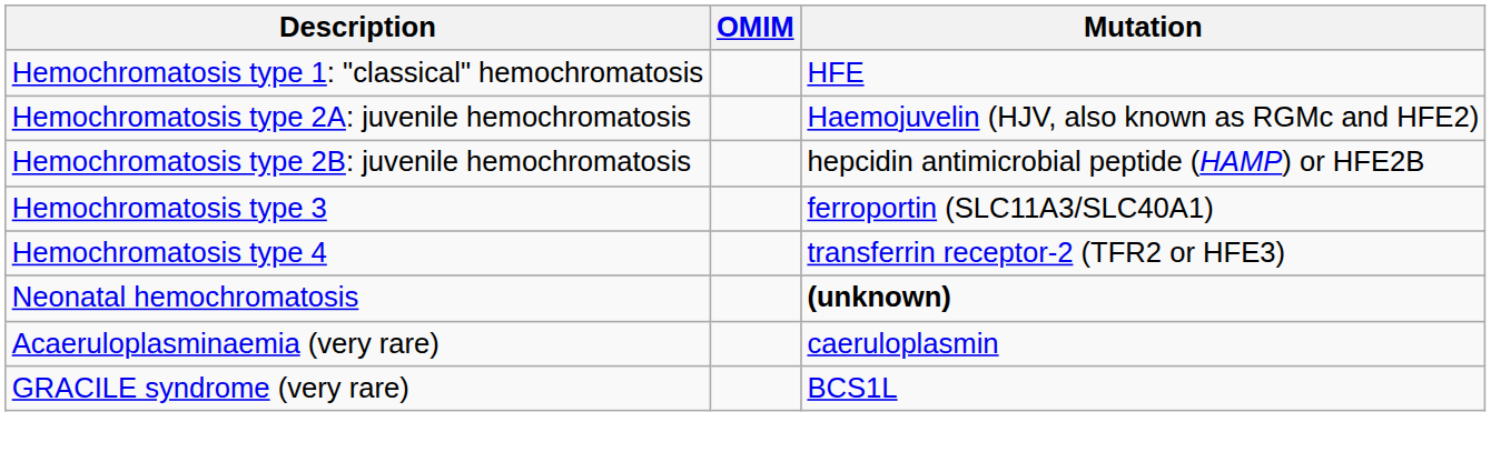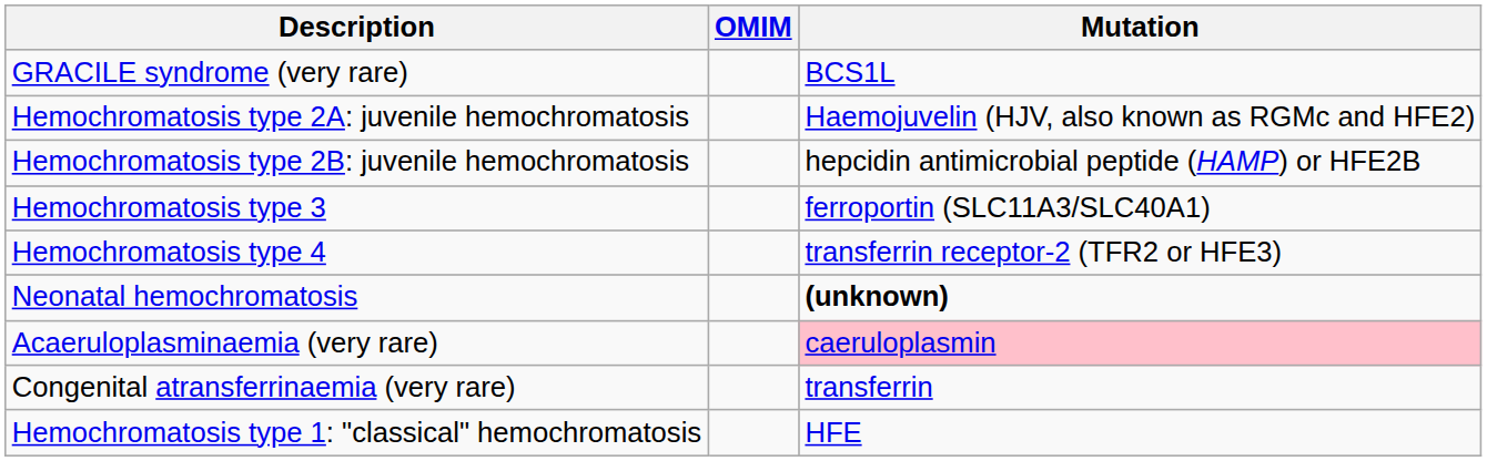rows swapped: Hemochromatosis type 1: "classical" hemochromatosis <-> GRACILE syndrome (very rare)
Acaeruloplasminaemia (very rare) | Mutation: no background -> pink background
+ row: Congenital atransferrinaemia (very rare) | transferrin
